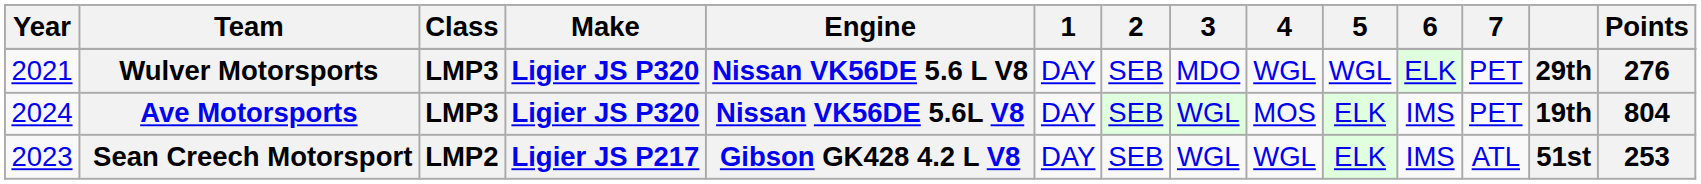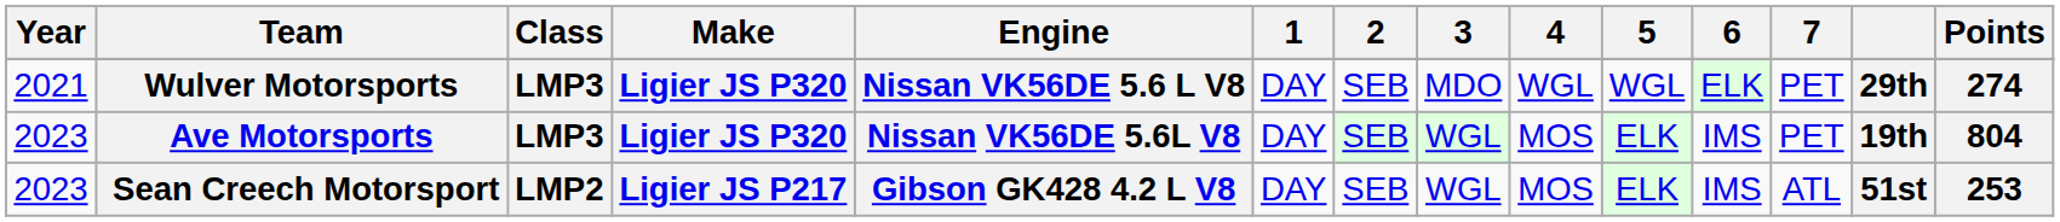Wulver Motorsports | Points: 276 -> 274
Ave Motorsports | Year: 2024 -> 2023
Sean Creech Motorsport | 4: WGL -> MOS
